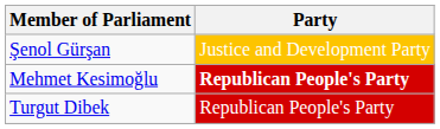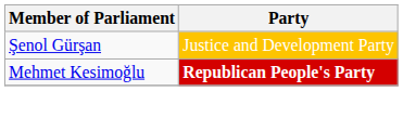- row: Turgut Dibek | Republican People's Party
